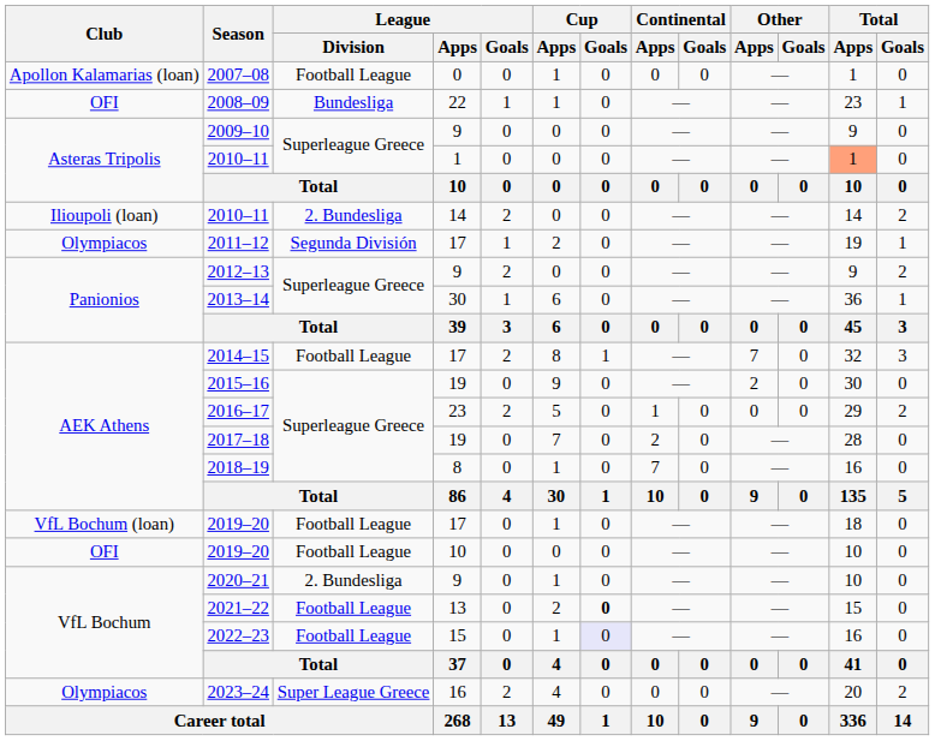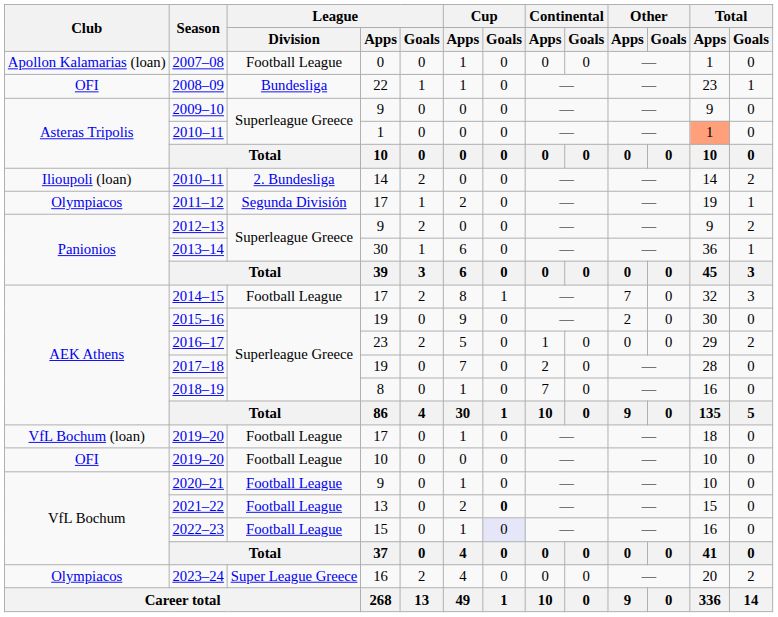2020–21 | League / Division: 2. Bundesliga -> Football League
